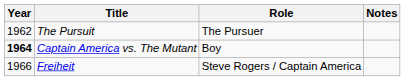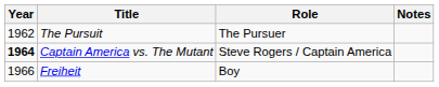Captain America vs. The Mutant | Role: Boy -> Steve Rogers / Captain America
Freiheit | Role: Steve Rogers / Captain America -> Boy
